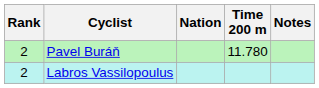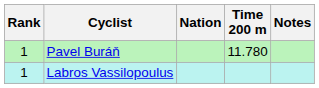Pavel Buráň | Rank: 2 -> 1
Labros Vassilopoulus | Rank: 2 -> 1
